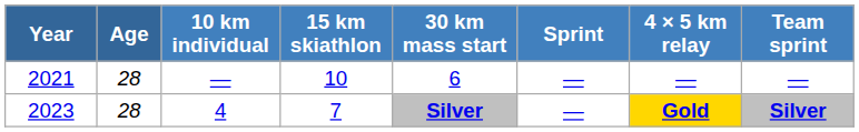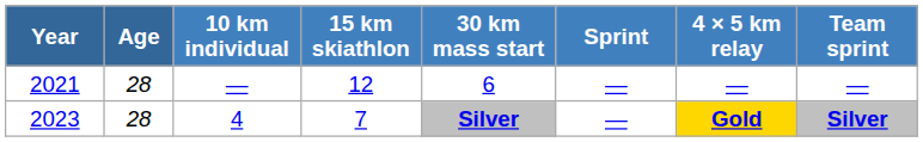2021 | 15 km skiathlon: 10 -> 12
